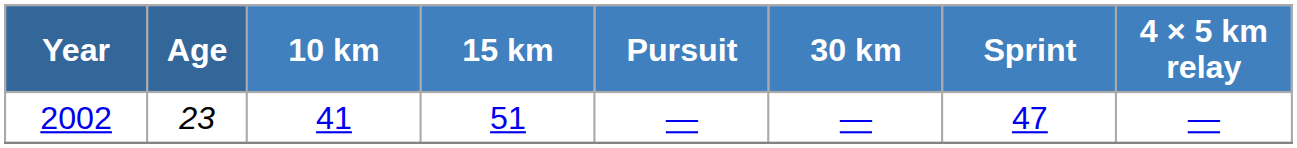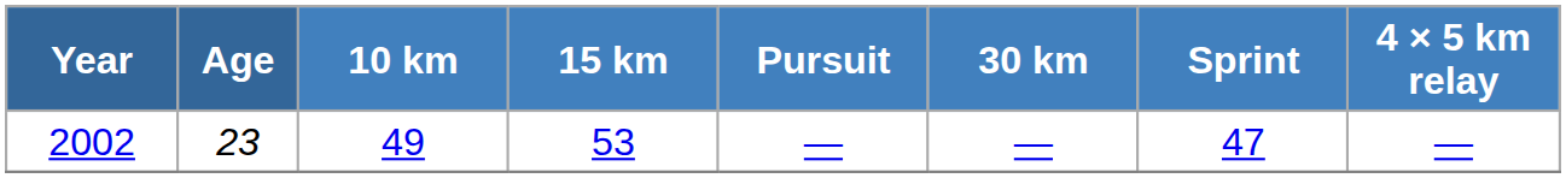2002 | 10 km: 41 -> 49
2002 | 15 km: 51 -> 53
